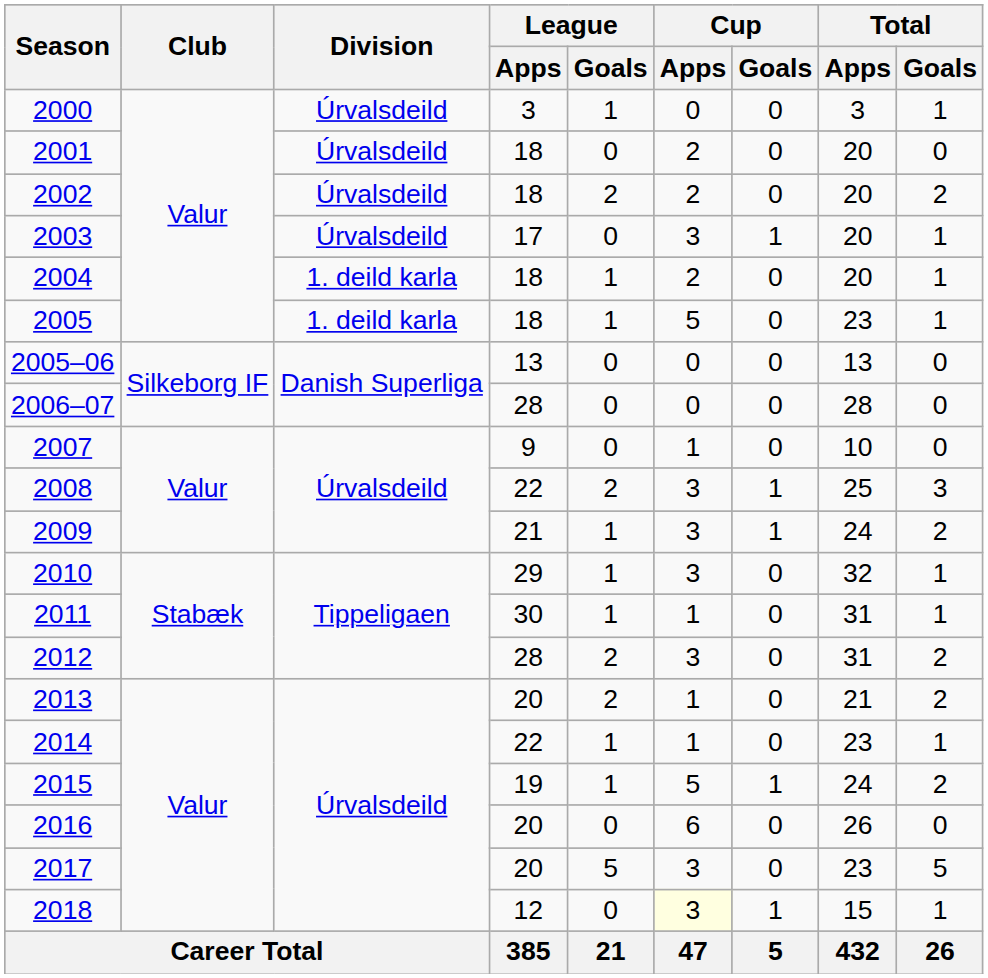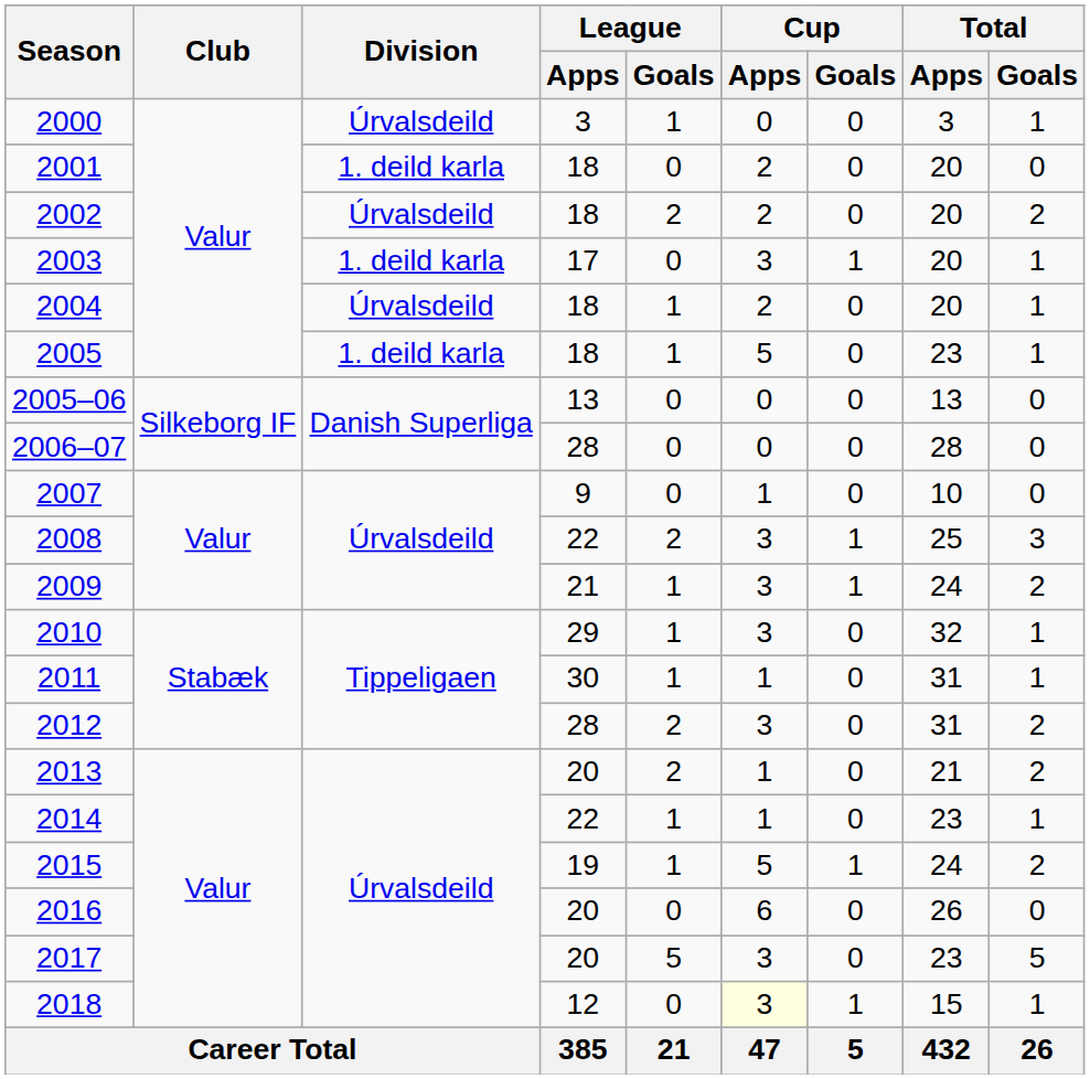2001 | Division: Úrvalsdeild -> 1. deild karla
2003 | Division: Úrvalsdeild -> 1. deild karla
2004 | Division: 1. deild karla -> Úrvalsdeild
